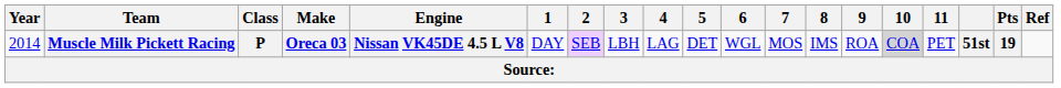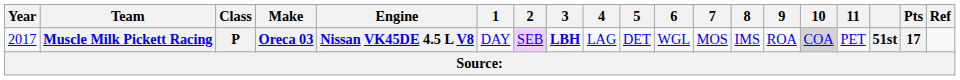Muscle Milk Pickett Racing | Year: 2014 -> 2017
Muscle Milk Pickett Racing | 3: normal -> bold
Muscle Milk Pickett Racing | Pts: 19 -> 17
